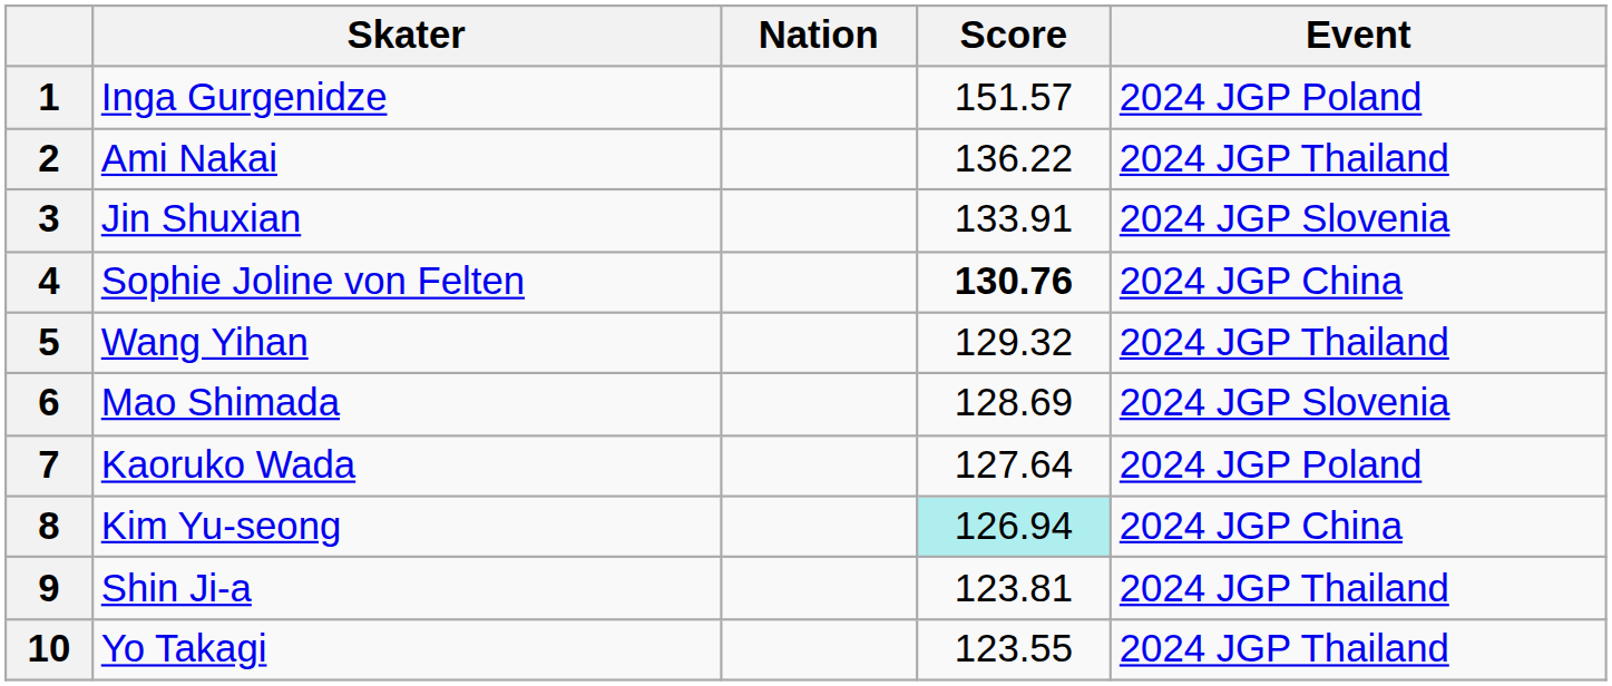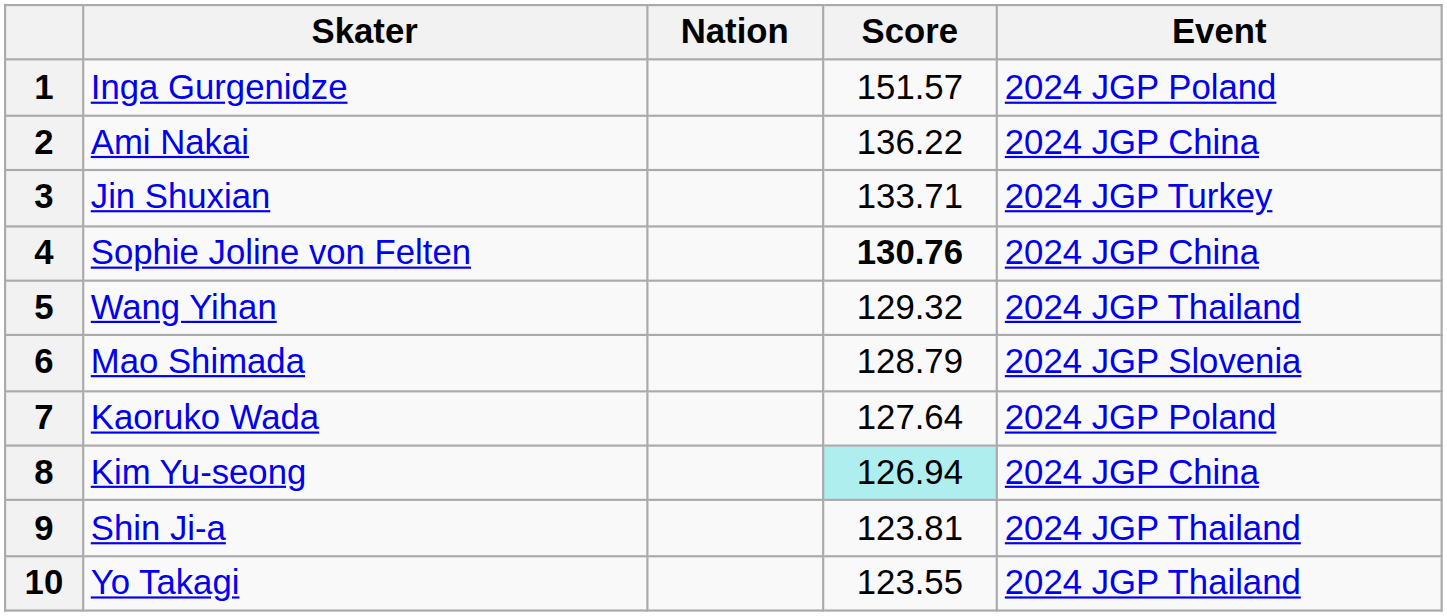2 | Event: 2024 JGP Thailand -> 2024 JGP China
3 | Score: 133.91 -> 133.71
3 | Event: 2024 JGP Slovenia -> 2024 JGP Turkey
6 | Score: 128.69 -> 128.79
